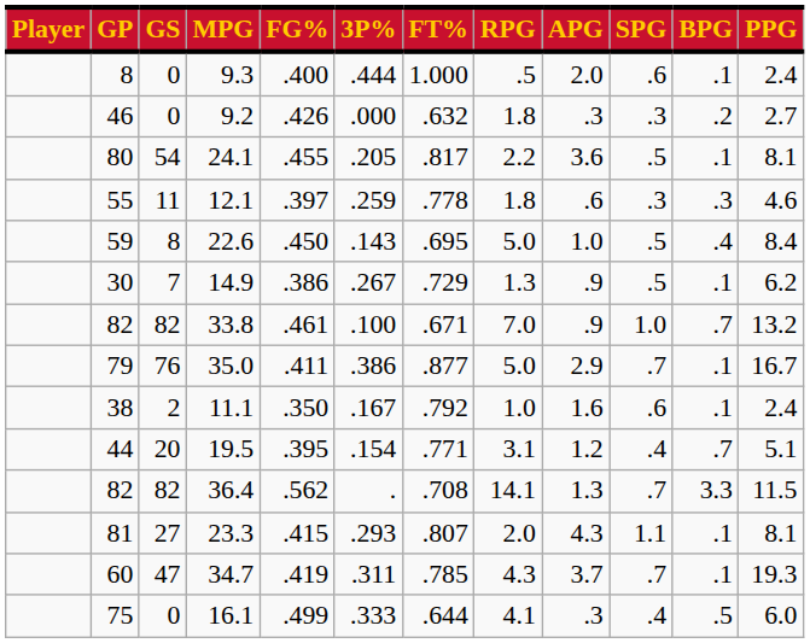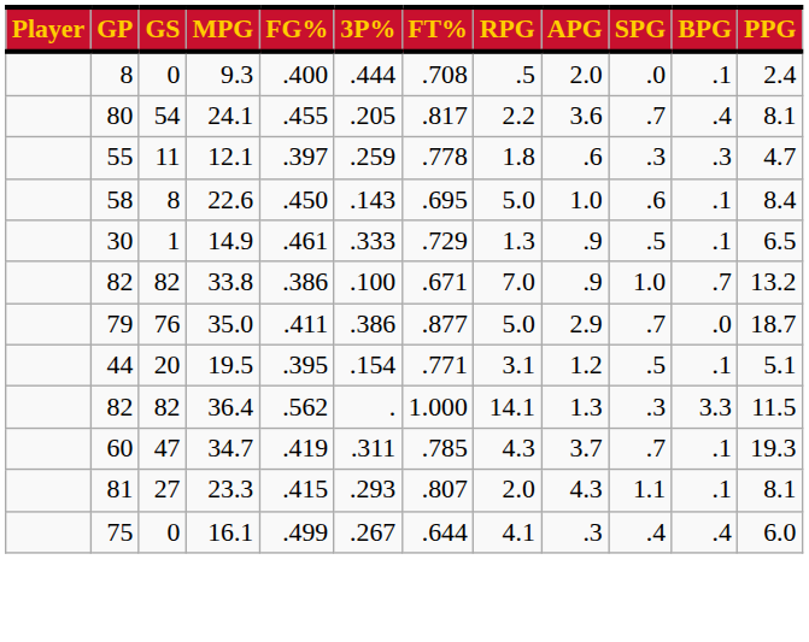9.3 | FT%: 1.000 -> .708
9.3 | SPG: .6 -> .0
- row: 46 | 0 | 9.2 | .426 | .000 | .632 | 1.8 | .3 | .3 | .2 | 2.7
24.1 | SPG: .5 -> .7
24.1 | BPG: .1 -> .4
12.1 | PPG: 4.6 -> 4.7
22.6 | GP: 59 -> 58
22.6 | SPG: .5 -> .6
22.6 | BPG: .4 -> .1
14.9 | GS: 7 -> 1
14.9 | FG%: .386 -> .461
14.9 | 3P%: .267 -> .333
14.9 | PPG: 6.2 -> 6.5
33.8 | FG%: .461 -> .386
35.0 | BPG: .1 -> .0
35.0 | PPG: 16.7 -> 18.7
- row: 38 | 2 | 11.1 | .350 | .167 | .792 | 1.0 | 1.6 | .6 | .1 | 2.4
19.5 | SPG: .4 -> .5
19.5 | BPG: .7 -> .1
36.4 | FT%: .708 -> 1.000
36.4 | SPG: .7 -> .3
rows swapped: 34.7 <-> 23.3
16.1 | 3P%: .333 -> .267
16.1 | BPG: .5 -> .4
